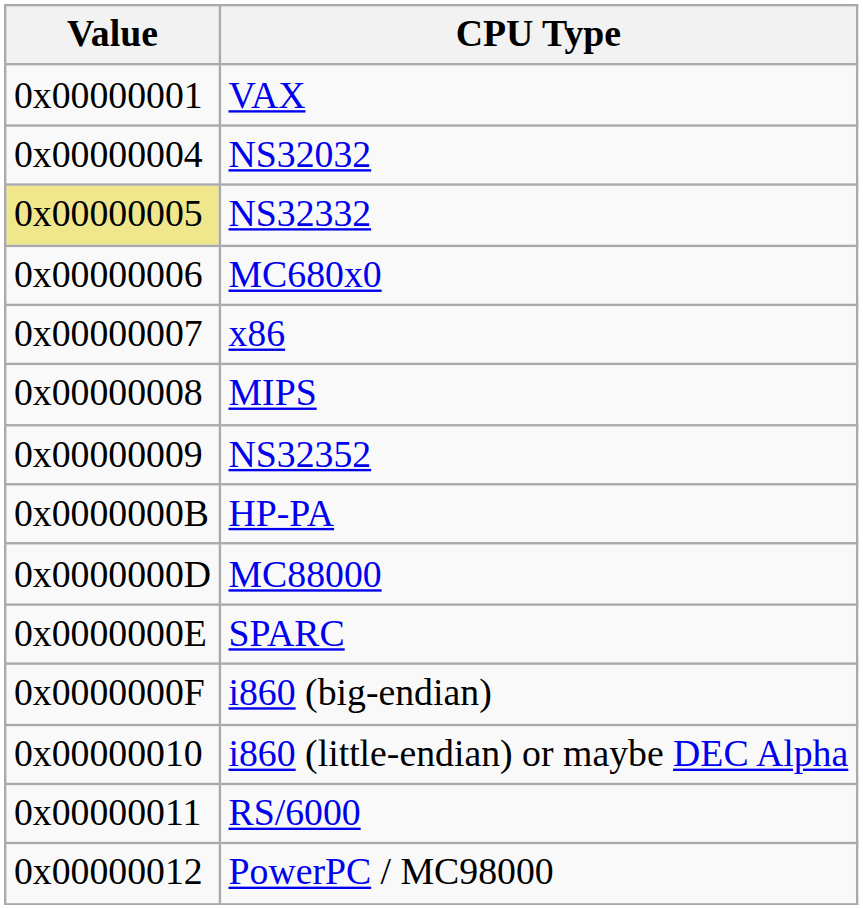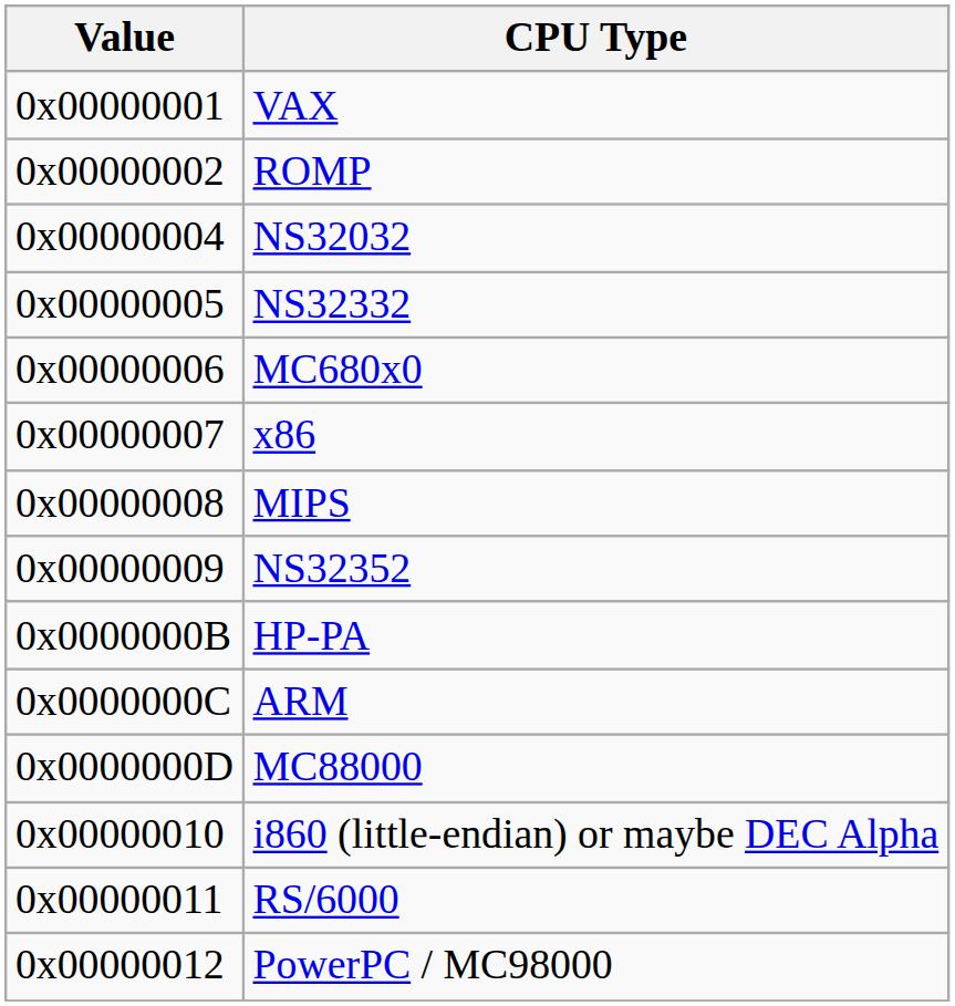+ row: 0x00000002 | ROMP
NS32332 | Value: khaki background -> no background
+ row: 0x0000000C | ARM
- row: 0x0000000E | SPARC
- row: 0x0000000F | i860 (big-endian)
